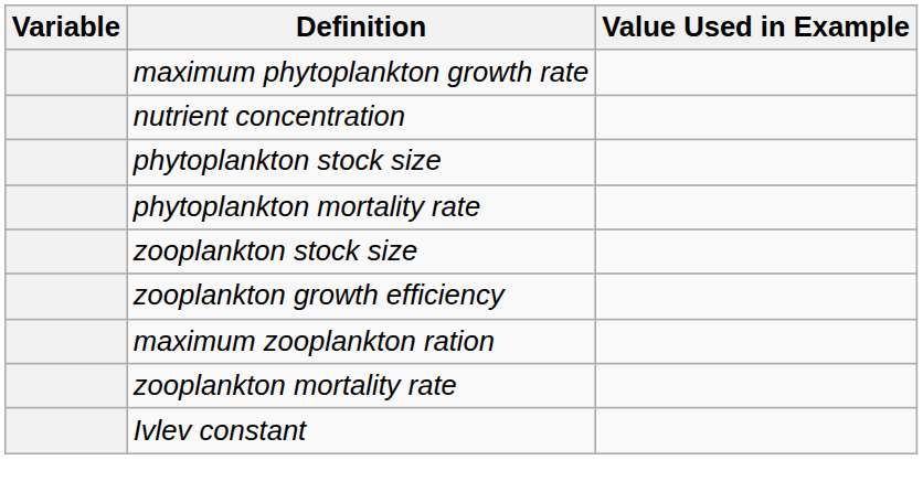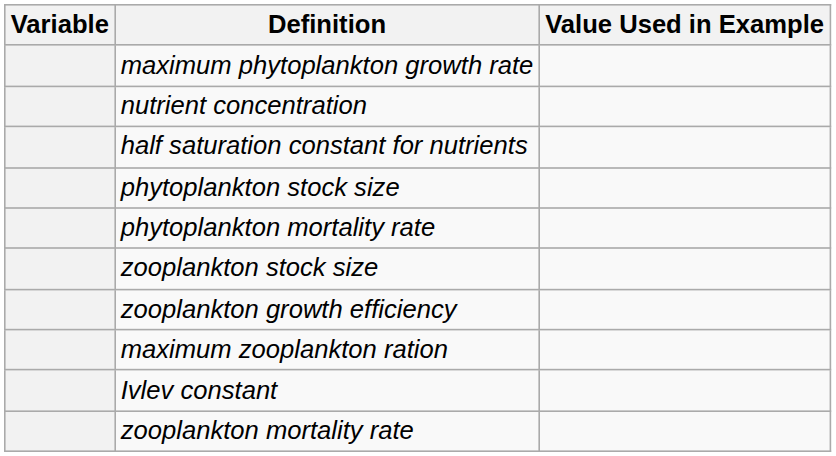+ row: half saturation constant for nutrients
rows swapped: Ivlev constant <-> zooplankton mortality rate
